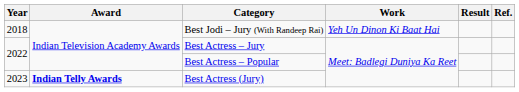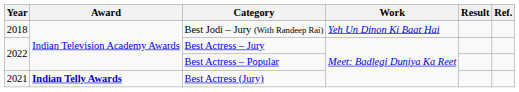Best Actress (Jury) | Year: 2023 -> 2021
